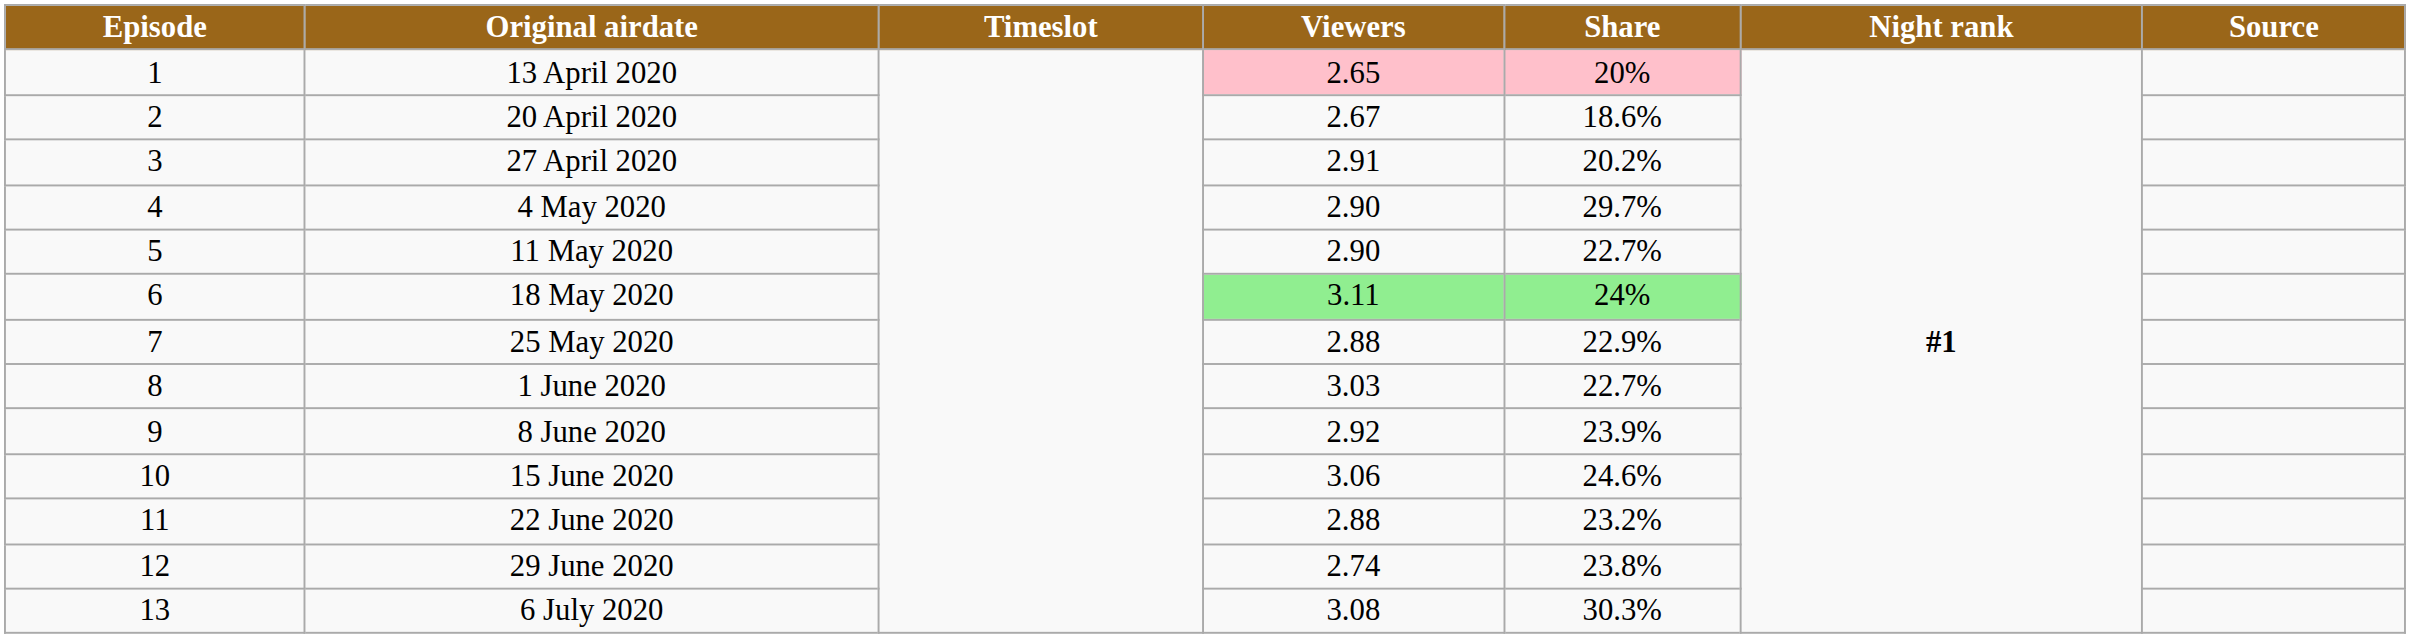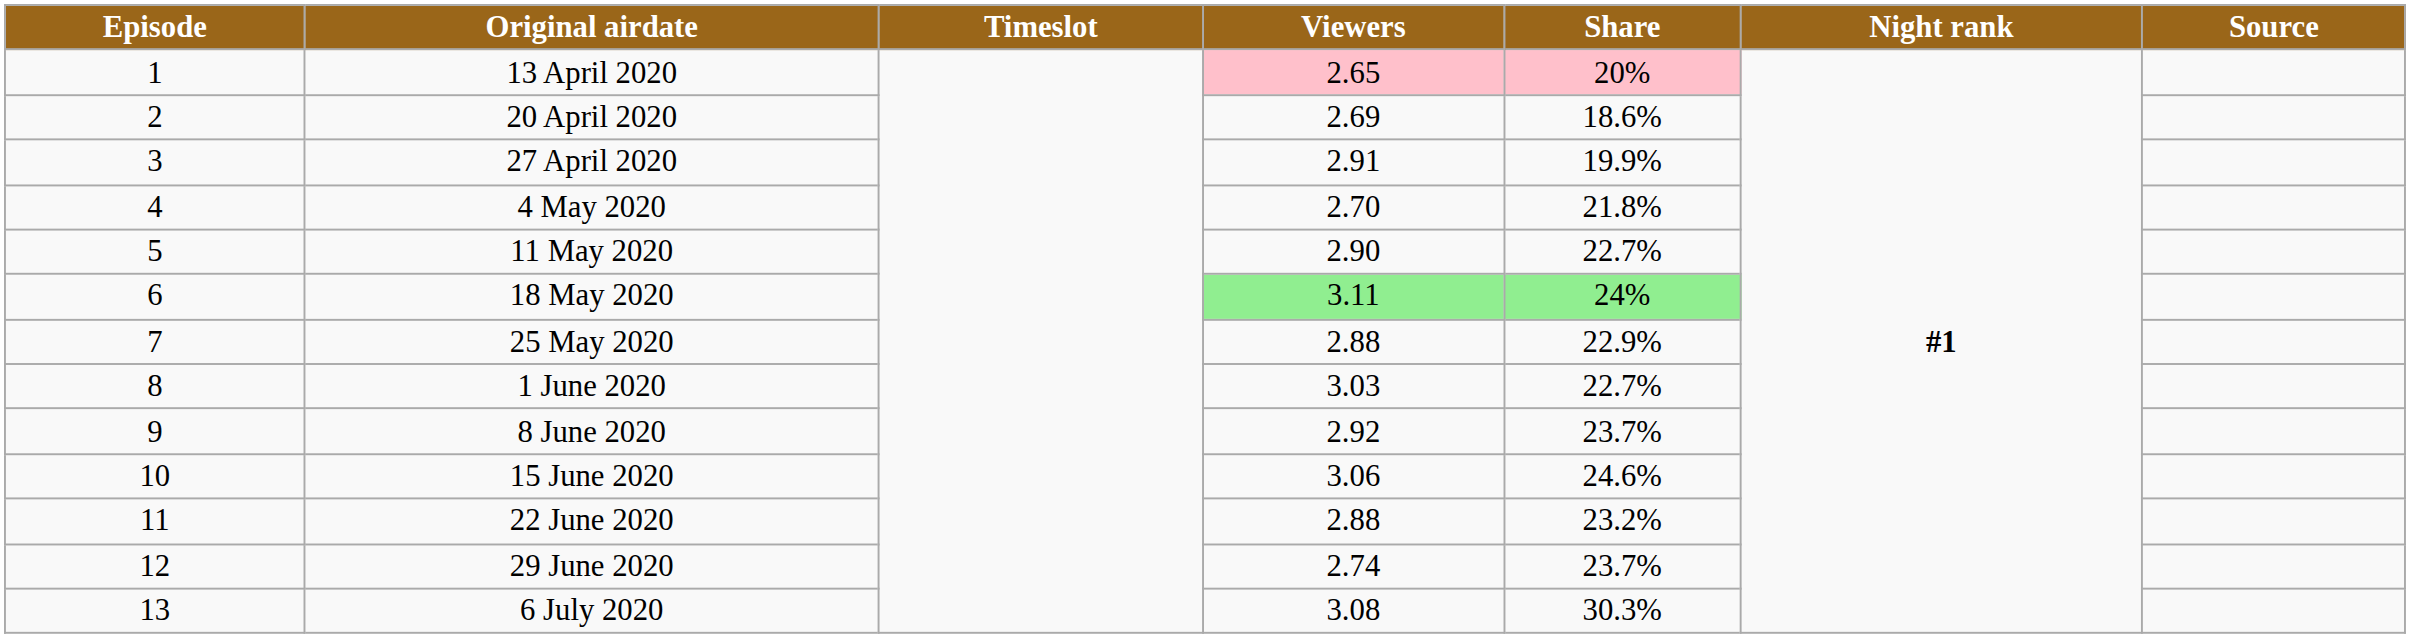20 April 2020 | Viewers: 2.67 -> 2.69
27 April 2020 | Share: 20.2% -> 19.9%
4 May 2020 | Viewers: 2.90 -> 2.70
4 May 2020 | Share: 29.7% -> 21.8%
8 June 2020 | Share: 23.9% -> 23.7%
29 June 2020 | Share: 23.8% -> 23.7%
